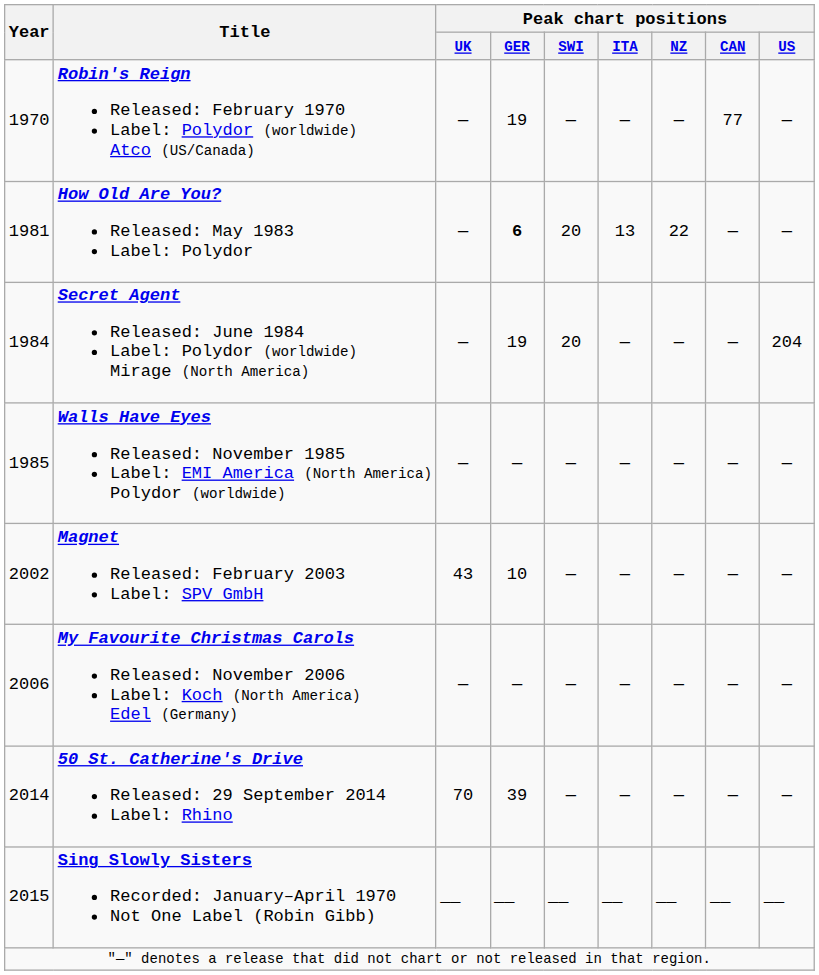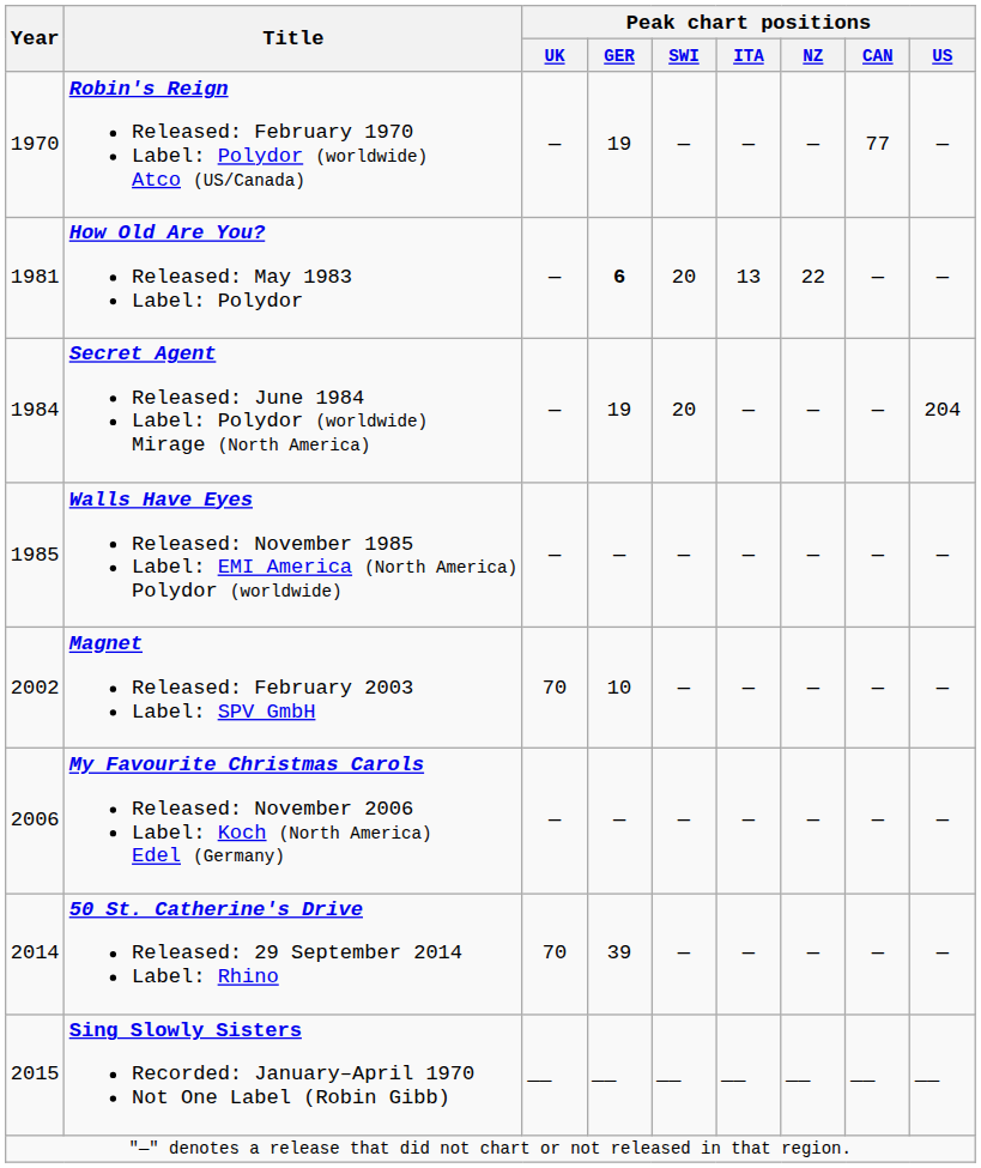Magnet Released: February 2003 Label: SPV GmbH | Peak chart positions / UK: 43 -> 70
